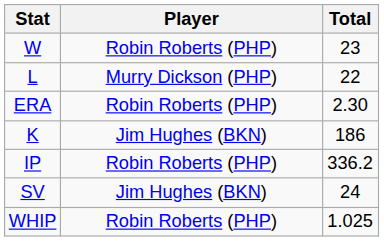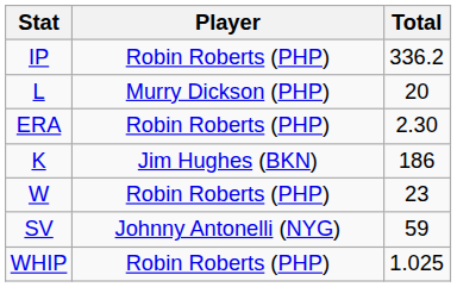rows swapped: W <-> IP
L | Total: 22 -> 20
SV | Player: Jim Hughes (BKN) -> Johnny Antonelli (NYG)
SV | Total: 24 -> 59
